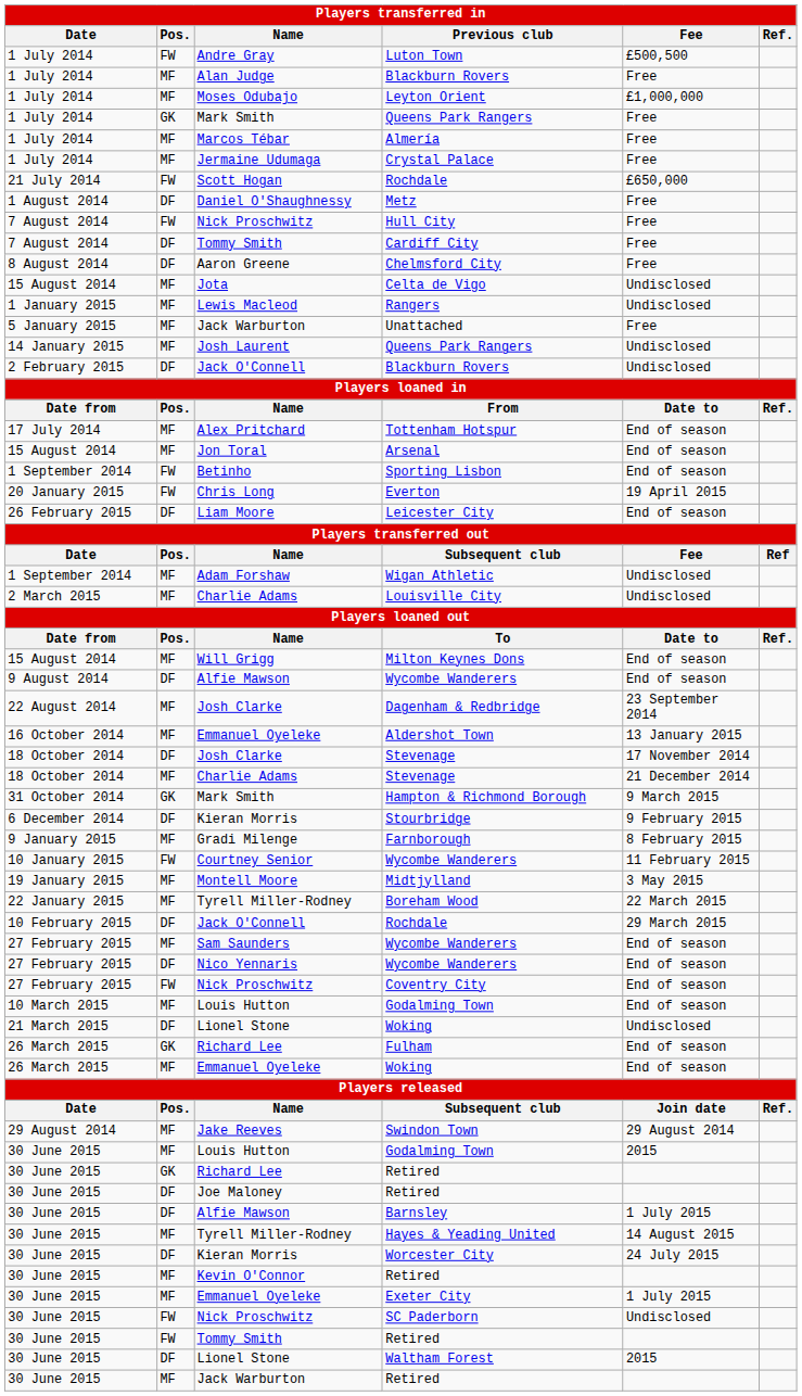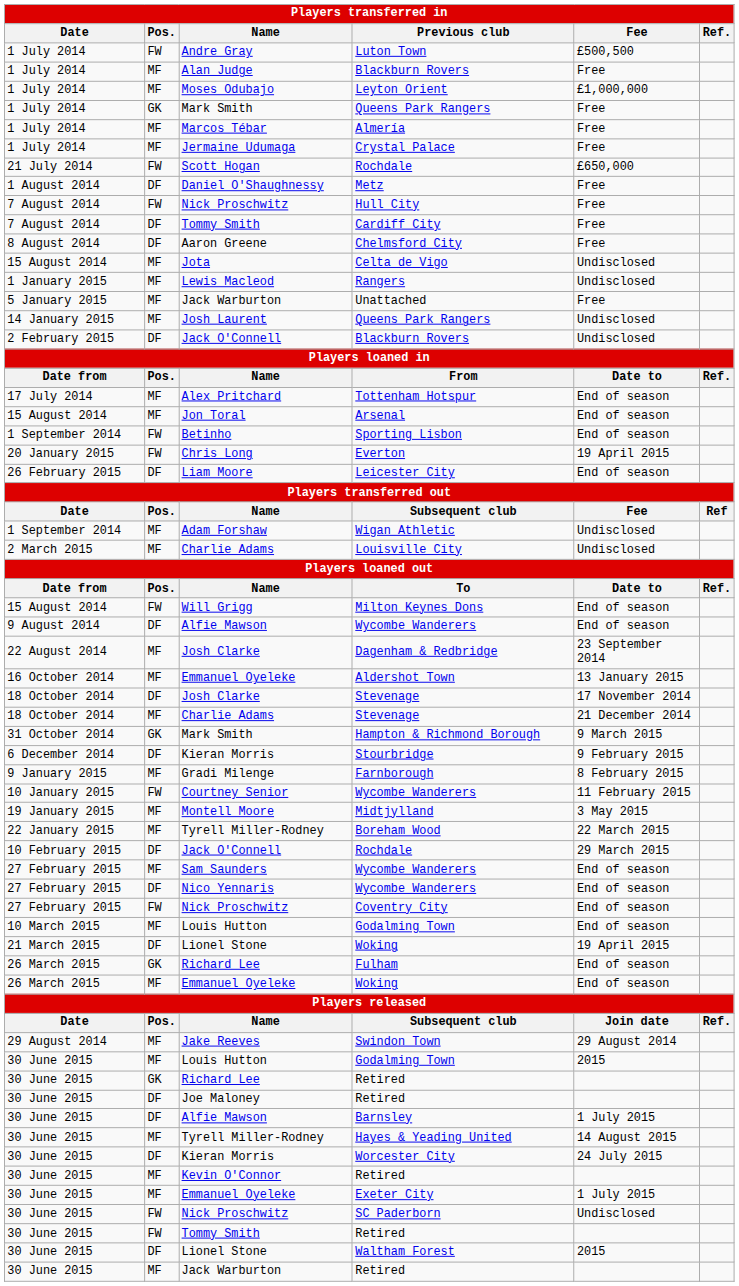Milton Keynes Dons | Pos.: MF -> FW
Lionel Stone / Woking | Fee: Undisclosed -> 19 April 2015
